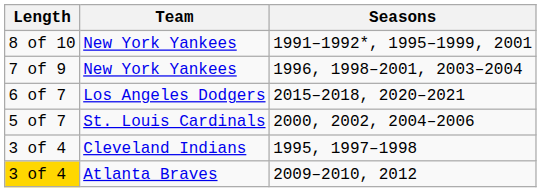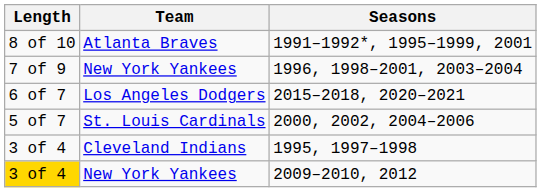1991–1992*, 1995–1999, 2001 | Team: New York Yankees -> Atlanta Braves
2009–2010, 2012 | Team: Atlanta Braves -> New York Yankees
